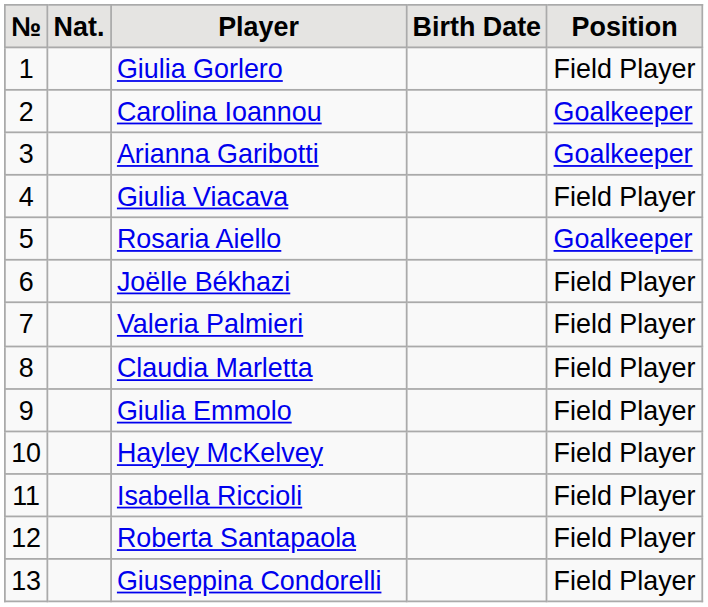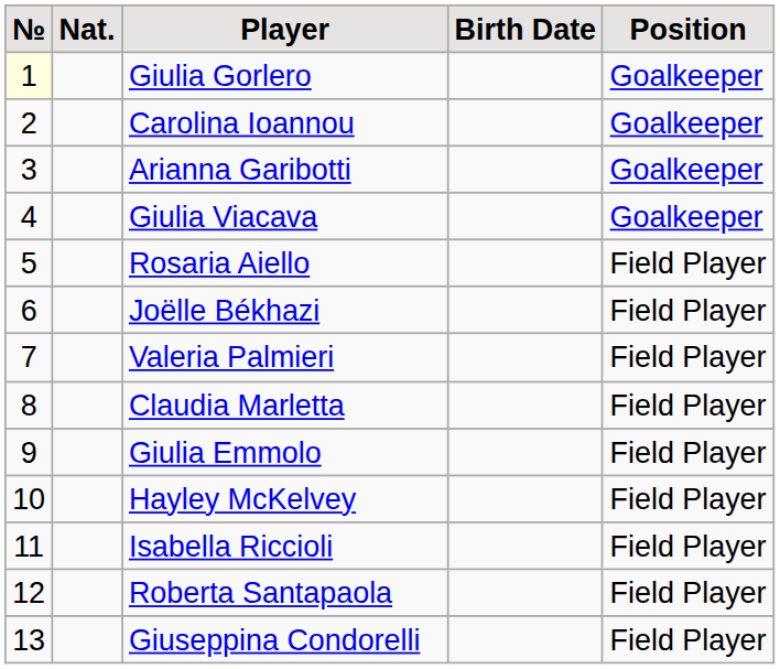Giulia Gorlero | №: no background -> lightyellow background
Giulia Gorlero | Position: Field Player -> Goalkeeper
Giulia Viacava | Position: Field Player -> Goalkeeper
Rosaria Aiello | Position: Goalkeeper -> Field Player
